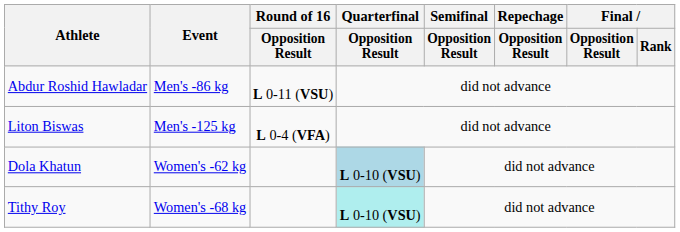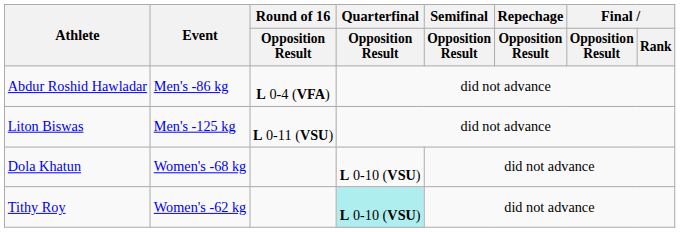Abdur Roshid Hawladar | Round of 16 / Opposition Result: L 0-11 (VSU) -> L 0-4 (VFA)
Liton Biswas | Round of 16 / Opposition Result: L 0-4 (VFA) -> L 0-11 (VSU)
Dola Khatun | Event: Women's -62 kg -> Women's -68 kg
Dola Khatun | Quarterfinal / Opposition Result: lightblue background -> no background
Tithy Roy | Event: Women's -68 kg -> Women's -62 kg
